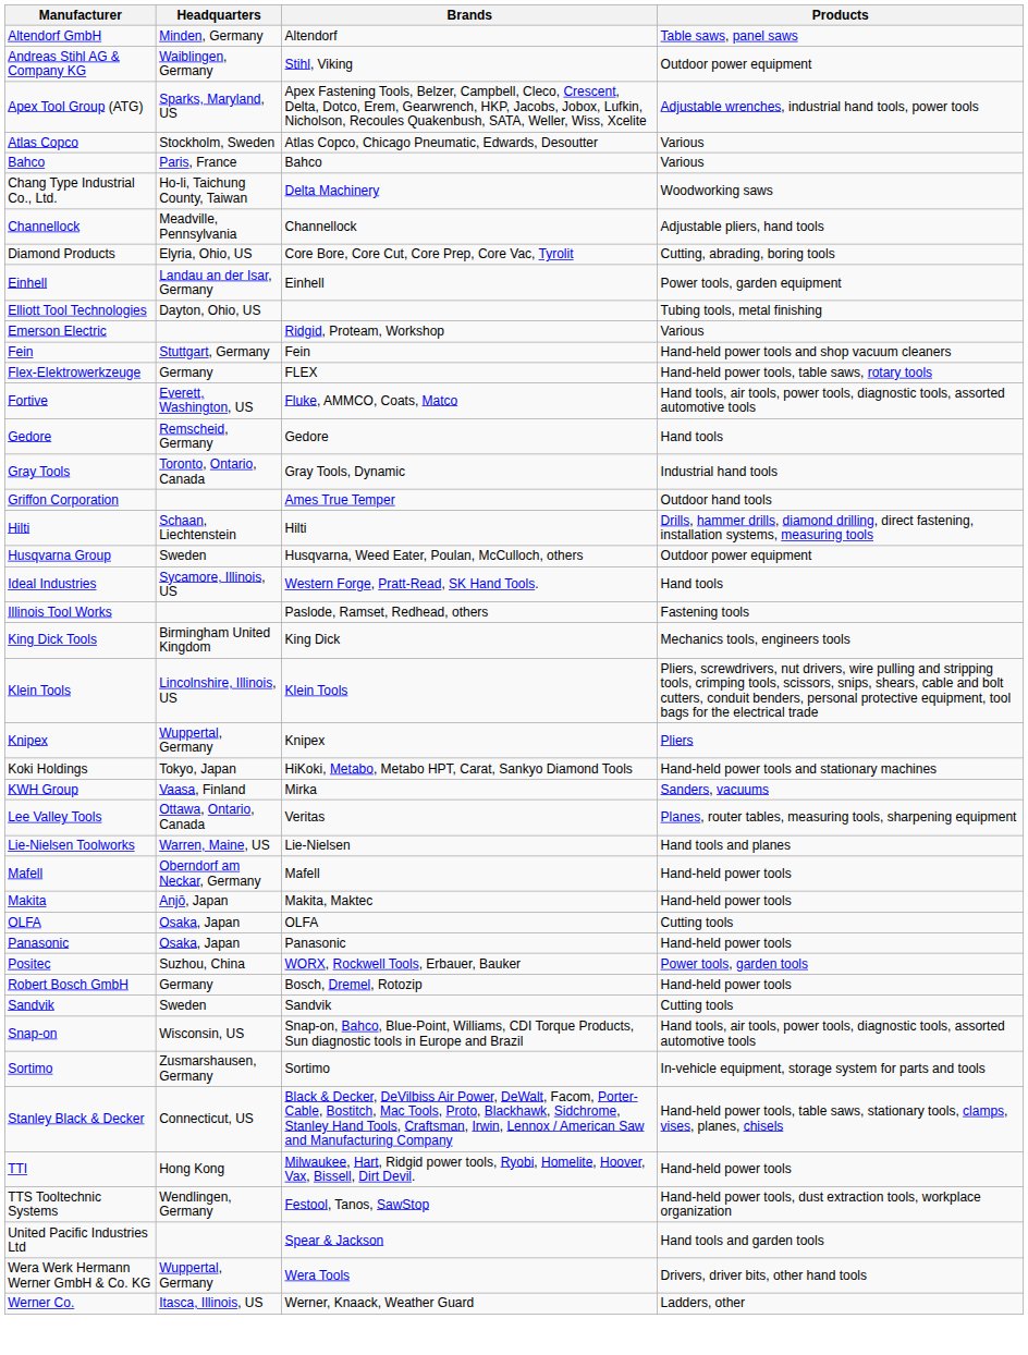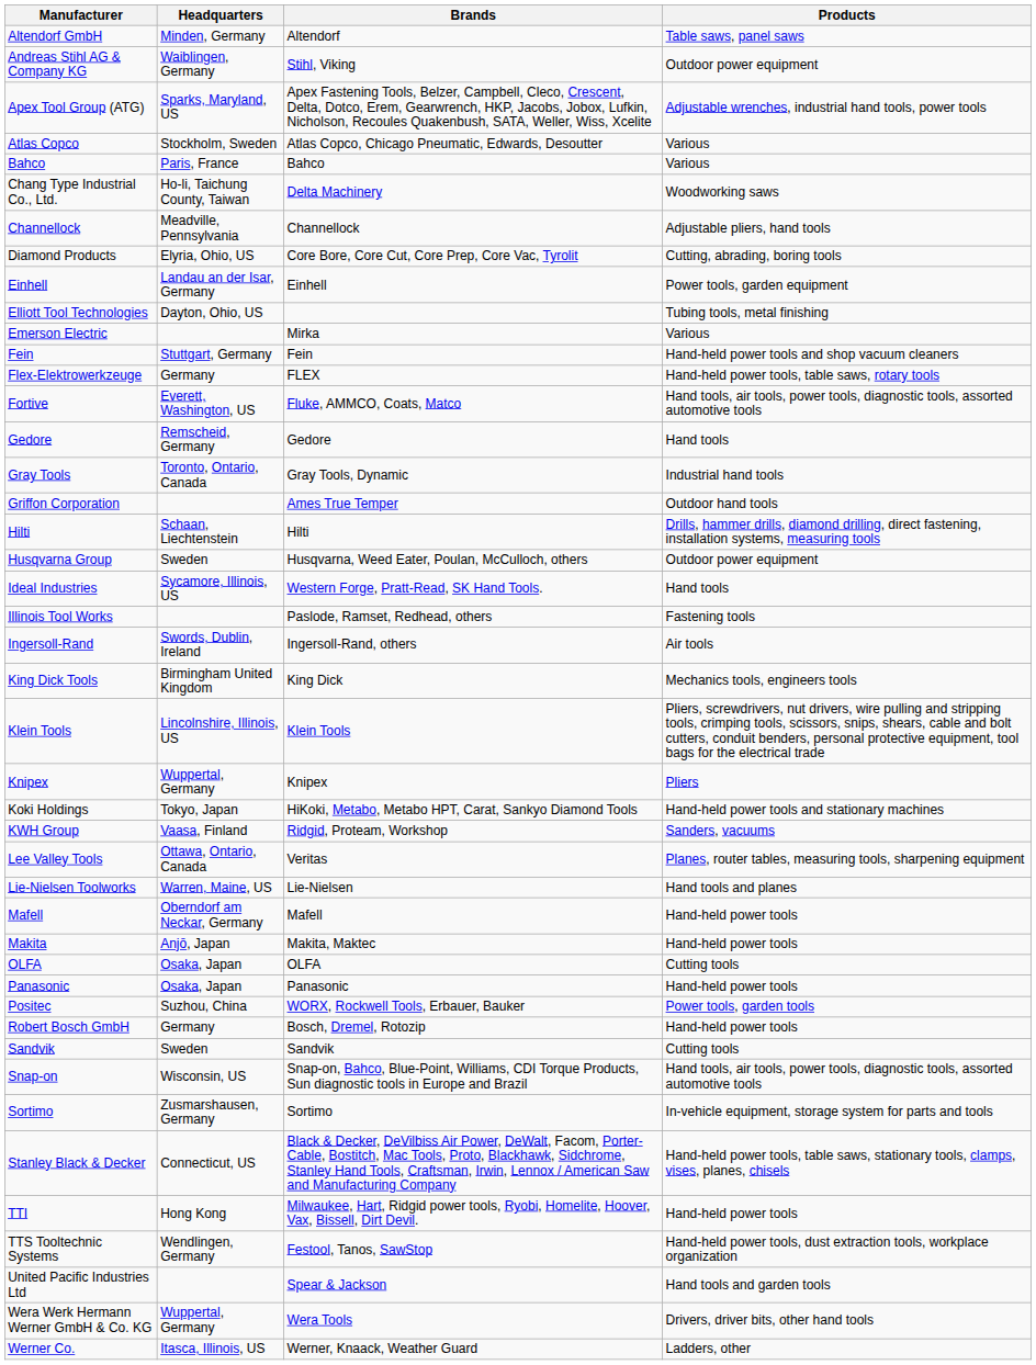Emerson Electric | Brands: Ridgid, Proteam, Workshop -> Mirka
+ row: Ingersoll-Rand | Swords, Dublin, Ireland | Ingersoll-Rand, others | Air tools
KWH Group | Brands: Mirka -> Ridgid, Proteam, Workshop
